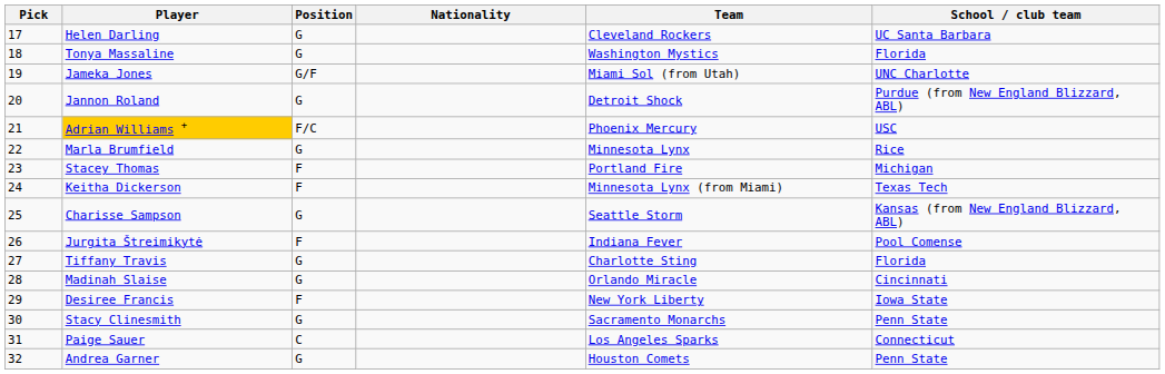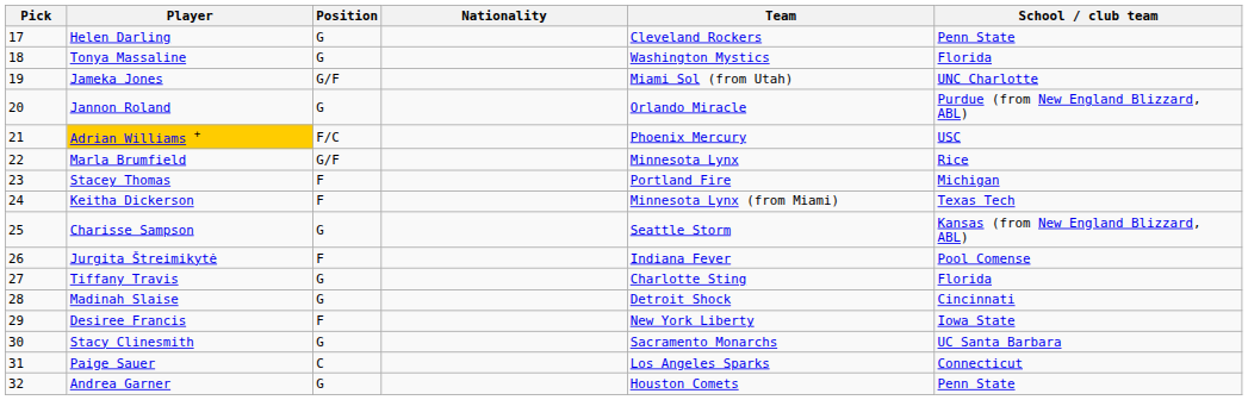Helen Darling | School / club team: UC Santa Barbara -> Penn State
Jannon Roland | Team: Detroit Shock -> Orlando Miracle
Marla Brumfield | Position: G -> G/F
Madinah Slaise | Team: Orlando Miracle -> Detroit Shock
Stacy Clinesmith | School / club team: Penn State -> UC Santa Barbara
